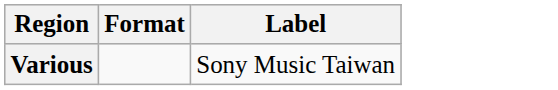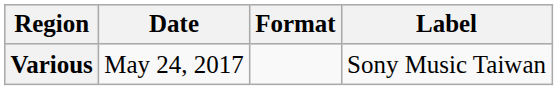+ column: Date | May 24, 2017
